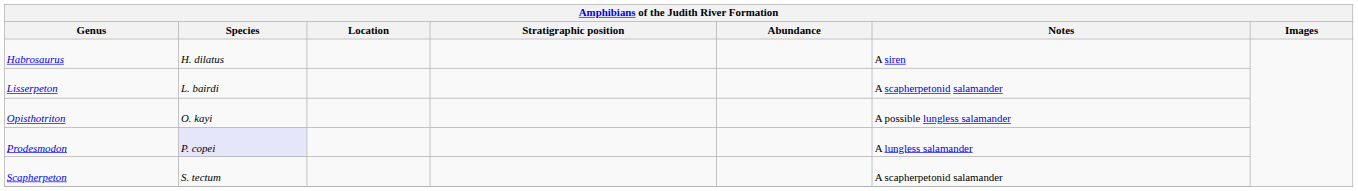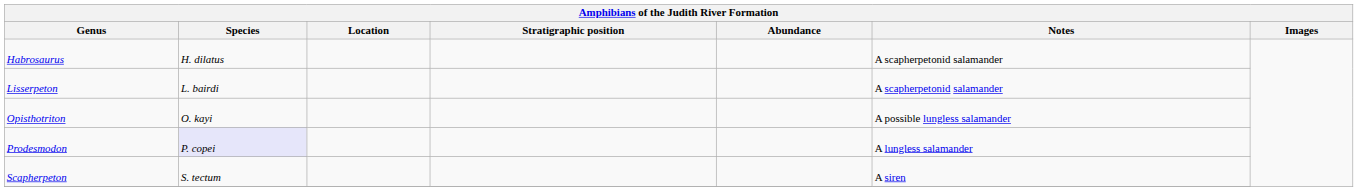Habrosaurus | Notes: A siren -> A scapherpetonid salamander
Scapherpeton | Notes: A scapherpetonid salamander -> A siren
